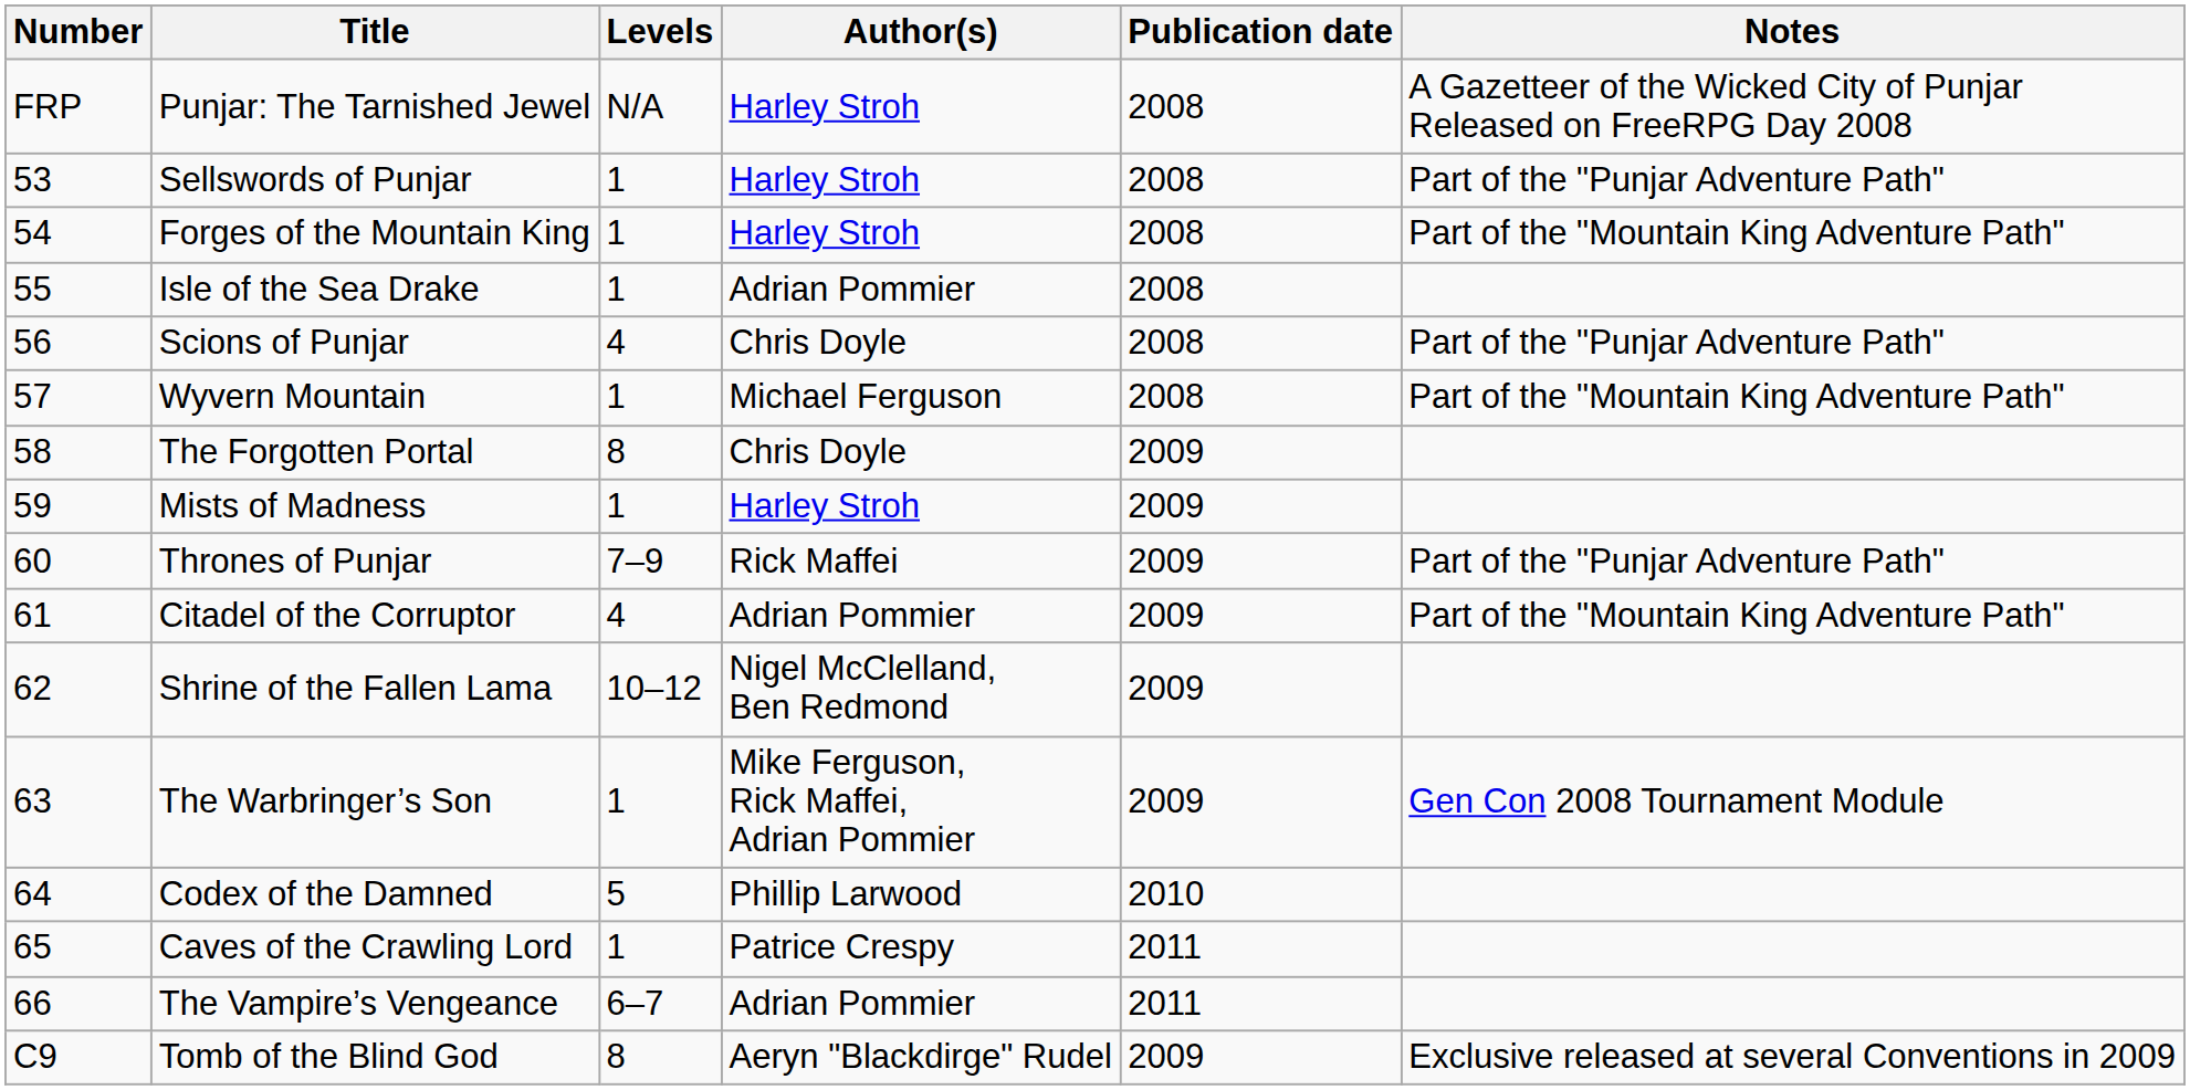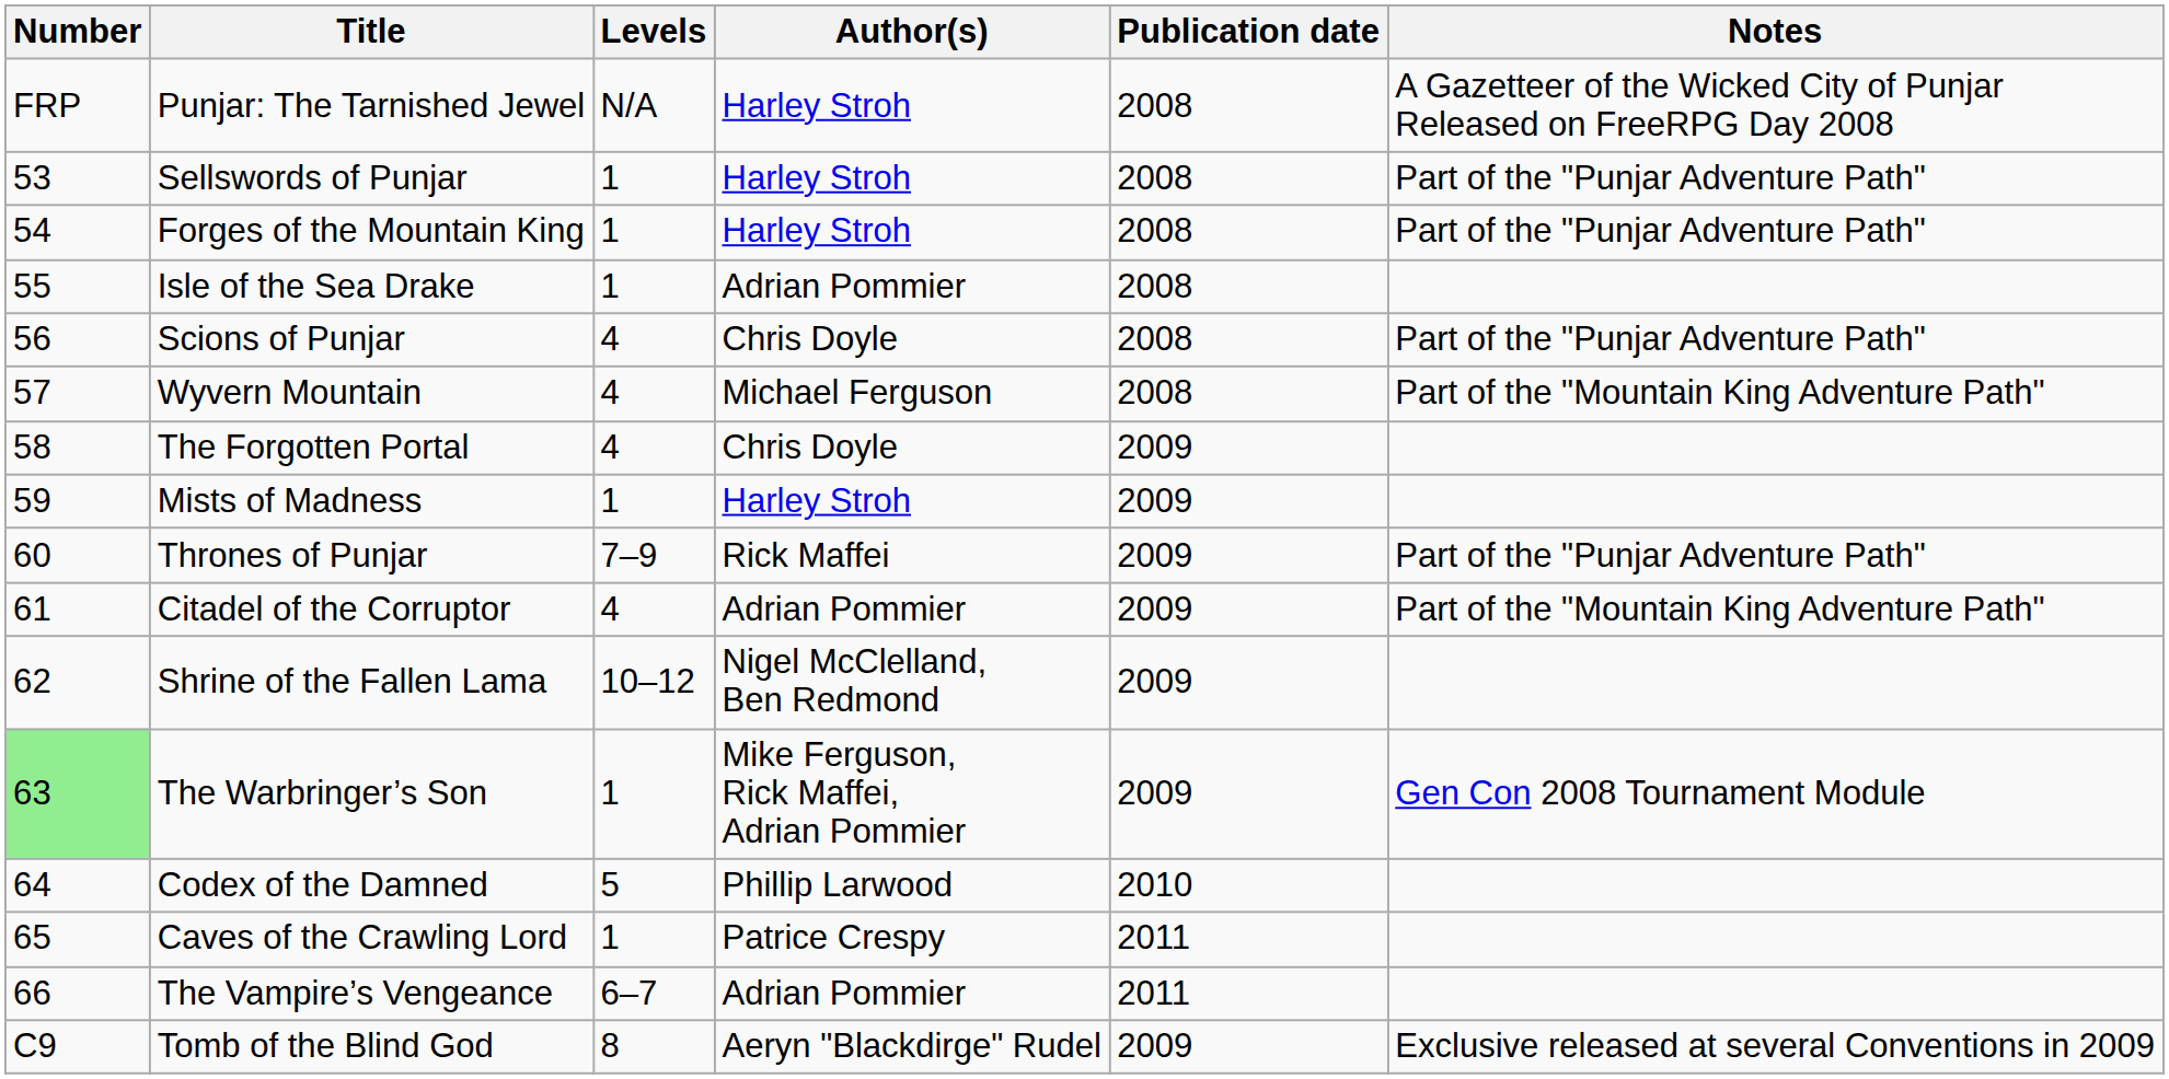Forges of the Mountain King | Notes: Part of the "Mountain King Adventure Path" -> Part of the "Punjar Adventure Path"
Wyvern Mountain | Levels: 1 -> 4
The Forgotten Portal | Levels: 8 -> 4
The Warbringer’s Son | Number: no background -> lightgreen background
